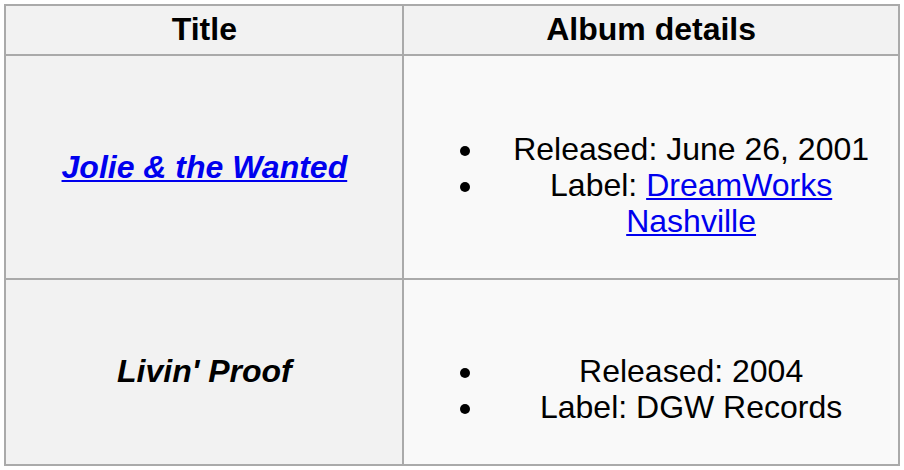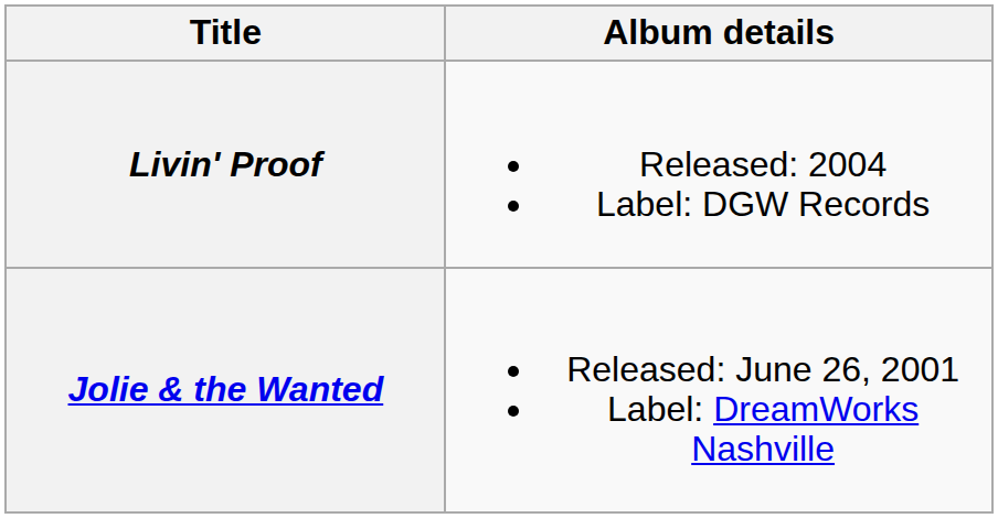rows swapped: Jolie & the Wanted <-> Livin' Proof
